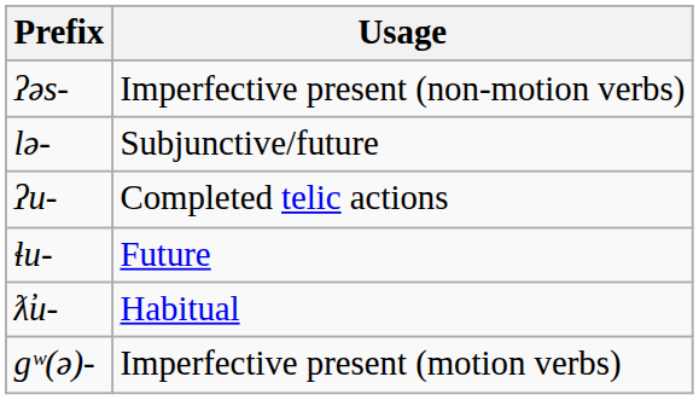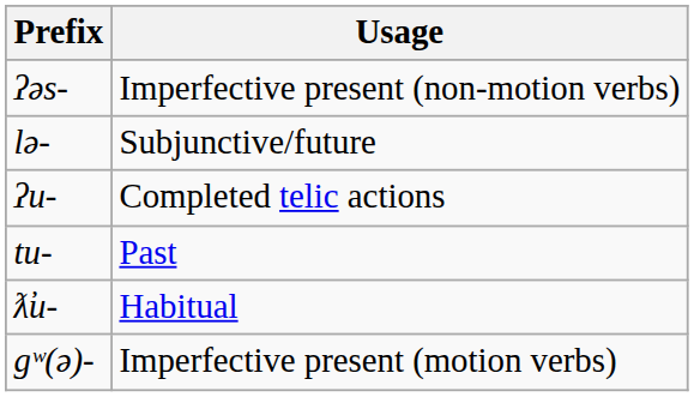+ row: tu- | Past
- row: ɬu- | Future
